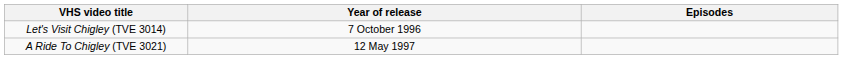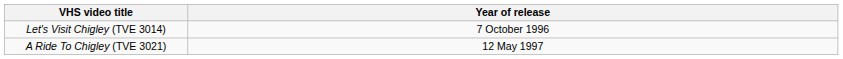- column: Episodes
